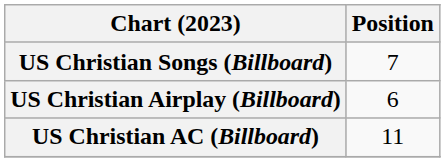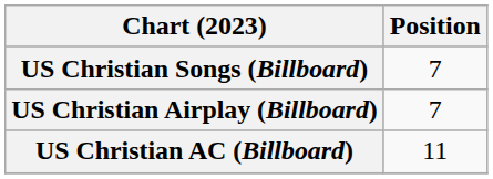US Christian Airplay (Billboard) | Position: 6 -> 7
